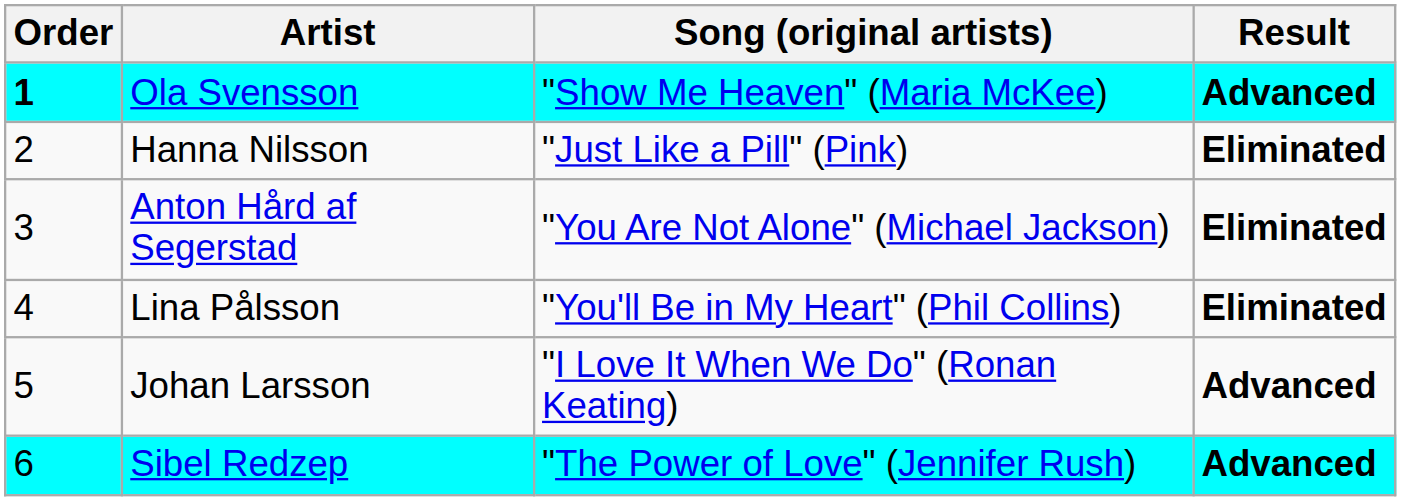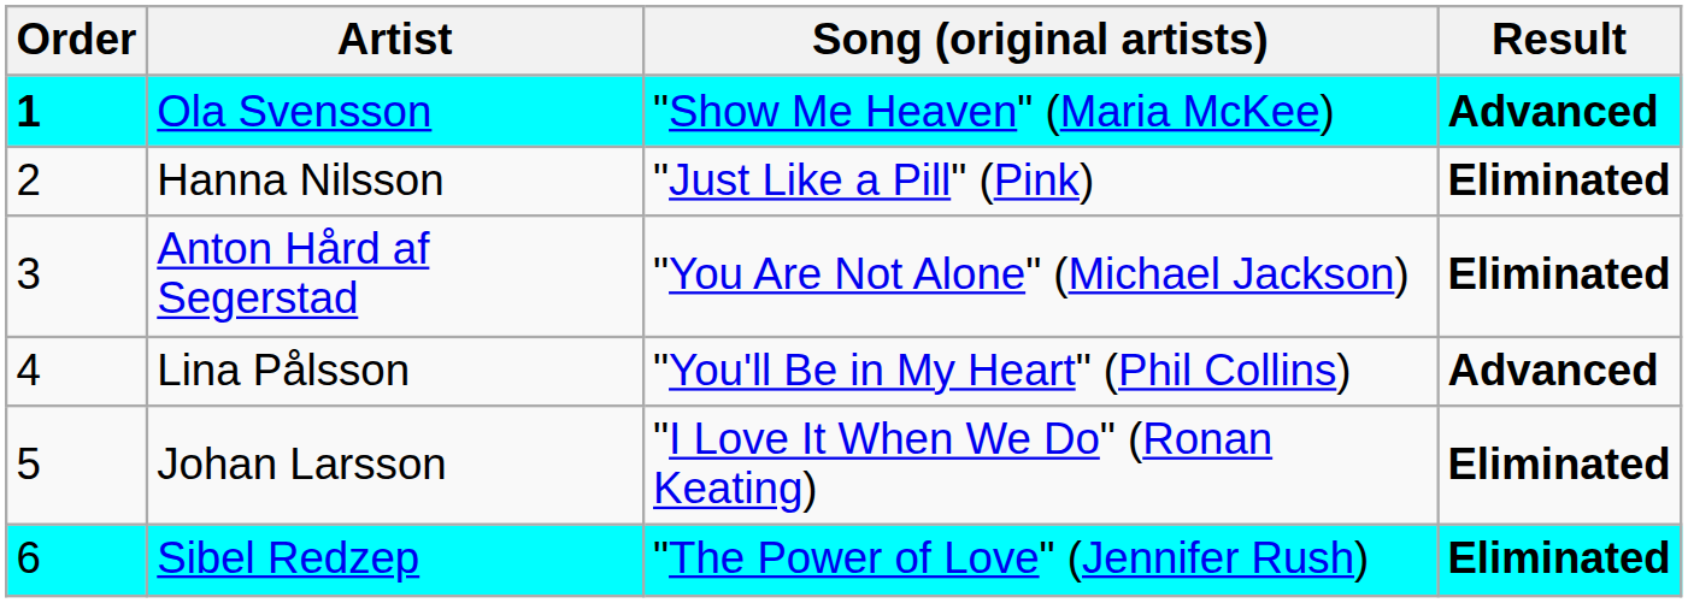Lina Pålsson | Result: Eliminated -> Advanced
Johan Larsson | Result: Advanced -> Eliminated
Sibel Redzep | Result: Advanced -> Eliminated
